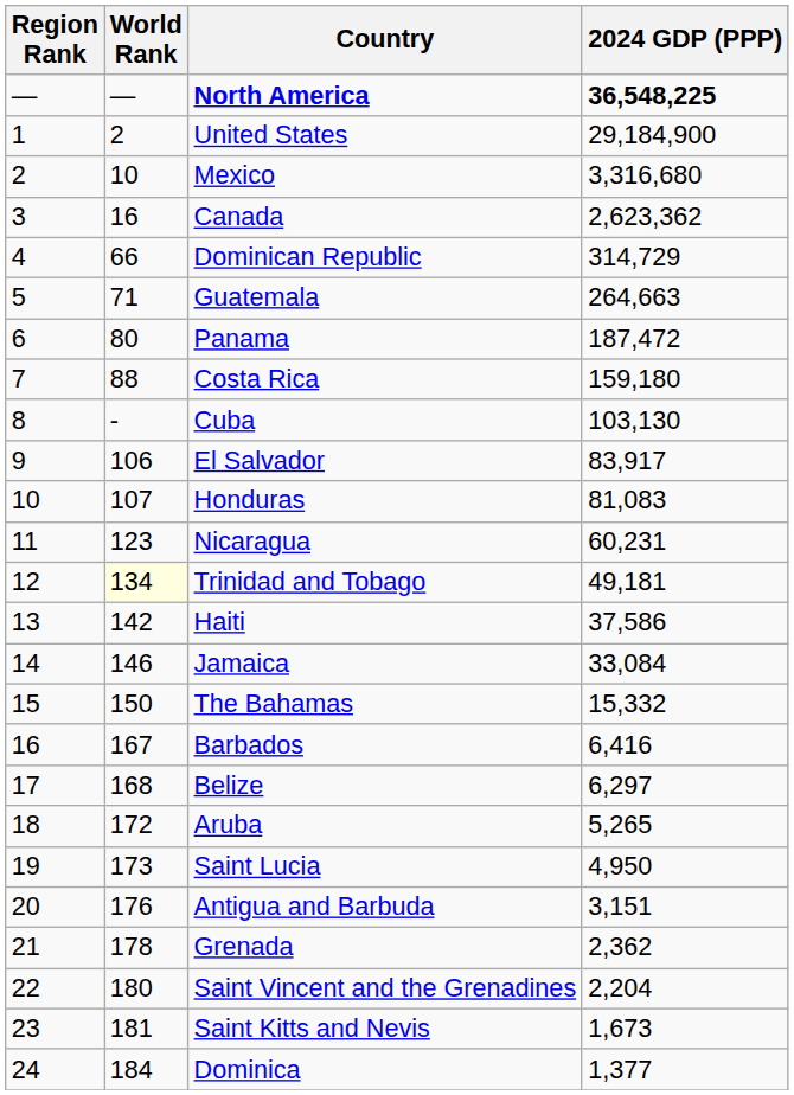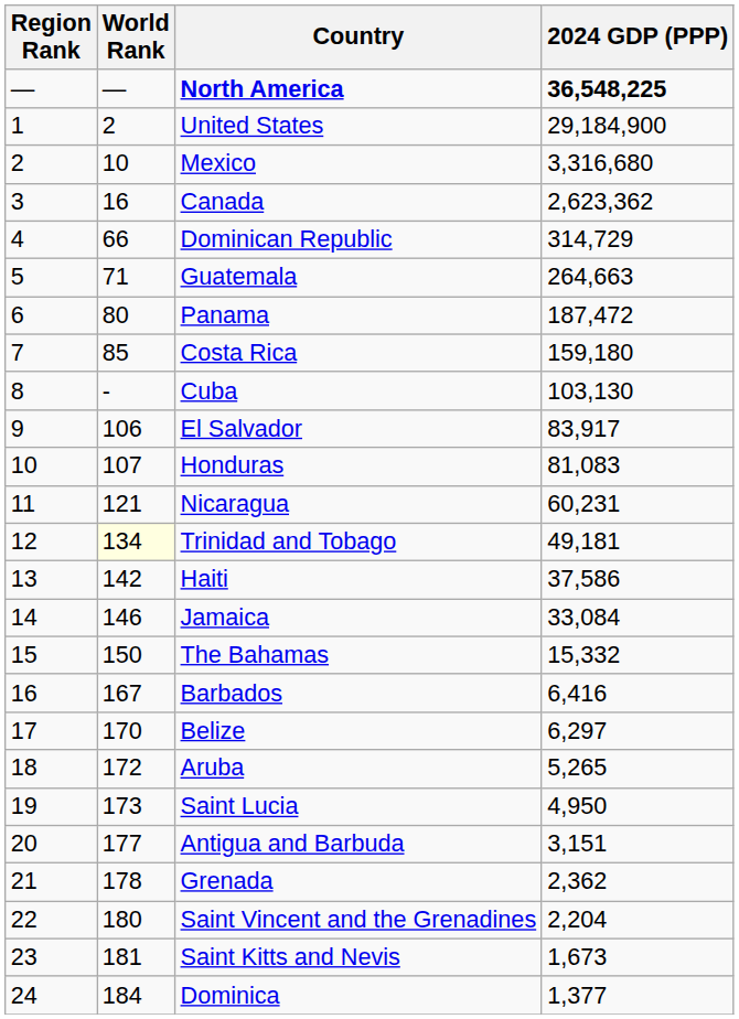Costa Rica | World Rank: 88 -> 85
Nicaragua | World Rank: 123 -> 121
Belize | World Rank: 168 -> 170
Antigua and Barbuda | World Rank: 176 -> 177
